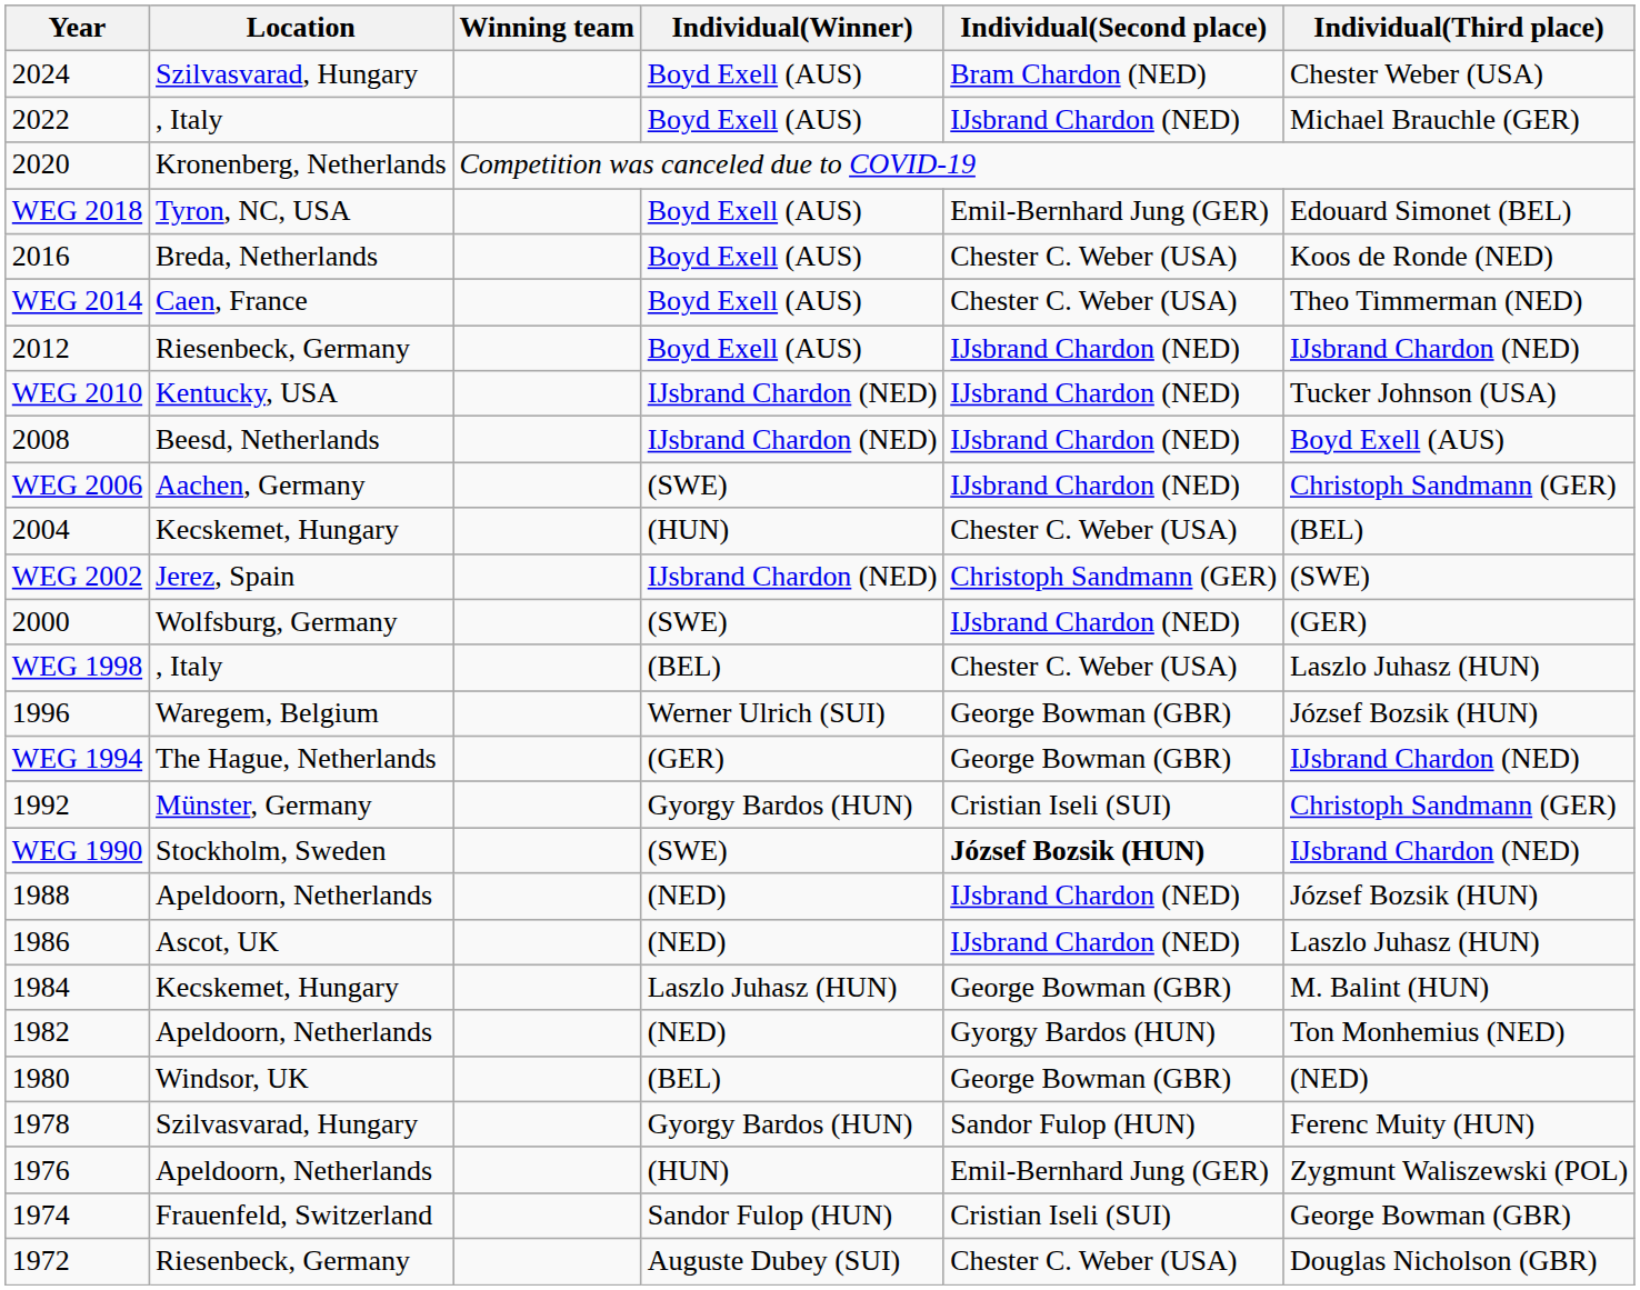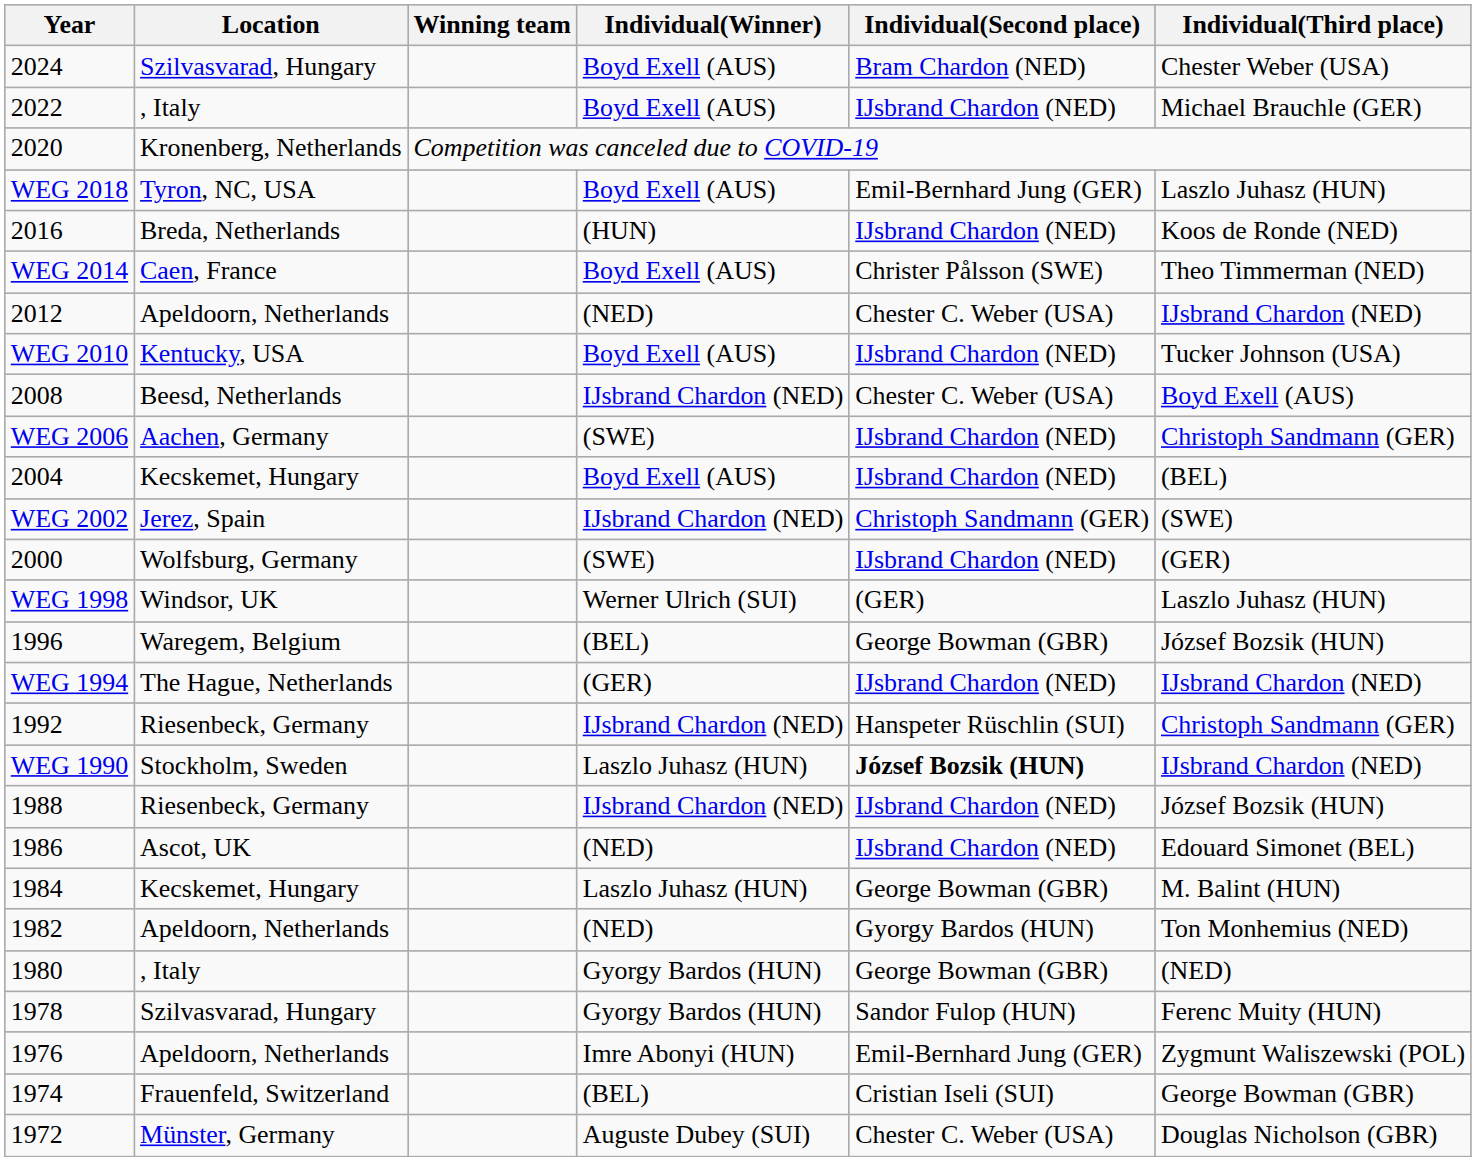WEG 2018 | Individual(Third place): Edouard Simonet (BEL) -> Laszlo Juhasz (HUN)
2016 | Individual(Winner): Boyd Exell (AUS) -> (HUN)
2016 | Individual(Second place): Chester C. Weber (USA) -> IJsbrand Chardon (NED)
WEG 2014 | Individual(Second place): Chester C. Weber (USA) -> Christer Pålsson (SWE)
2012 | Location: Riesenbeck, Germany -> Apeldoorn, Netherlands
2012 | Individual(Winner): Boyd Exell (AUS) -> (NED)
2012 | Individual(Second place): IJsbrand Chardon (NED) -> Chester C. Weber (USA)
WEG 2010 | Individual(Winner): IJsbrand Chardon (NED) -> Boyd Exell (AUS)
2008 | Individual(Second place): IJsbrand Chardon (NED) -> Chester C. Weber (USA)
2004 | Individual(Winner): (HUN) -> Boyd Exell (AUS)
2004 | Individual(Second place): Chester C. Weber (USA) -> IJsbrand Chardon (NED)
WEG 1998 | Location: , Italy -> Windsor, UK
WEG 1998 | Individual(Winner): (BEL) -> Werner Ulrich (SUI)
WEG 1998 | Individual(Second place): Chester C. Weber (USA) -> (GER)
1996 | Individual(Winner): Werner Ulrich (SUI) -> (BEL)
WEG 1994 | Individual(Second place): George Bowman (GBR) -> IJsbrand Chardon (NED)
1992 | Location: Münster, Germany -> Riesenbeck, Germany
1992 | Individual(Winner): Gyorgy Bardos (HUN) -> IJsbrand Chardon (NED)
1992 | Individual(Second place): Cristian Iseli (SUI) -> Hanspeter Rüschlin (SUI)
WEG 1990 | Individual(Winner): (SWE) -> Laszlo Juhasz (HUN)
1988 | Location: Apeldoorn, Netherlands -> Riesenbeck, Germany
1988 | Individual(Winner): (NED) -> IJsbrand Chardon (NED)
1986 | Individual(Third place): Laszlo Juhasz (HUN) -> Edouard Simonet (BEL)
1980 | Location: Windsor, UK -> , Italy
1980 | Individual(Winner): (BEL) -> Gyorgy Bardos (HUN)
1976 | Individual(Winner): (HUN) -> Imre Abonyi (HUN)
1974 | Individual(Winner): Sandor Fulop (HUN) -> (BEL)
1972 | Location: Riesenbeck, Germany -> Münster, Germany
